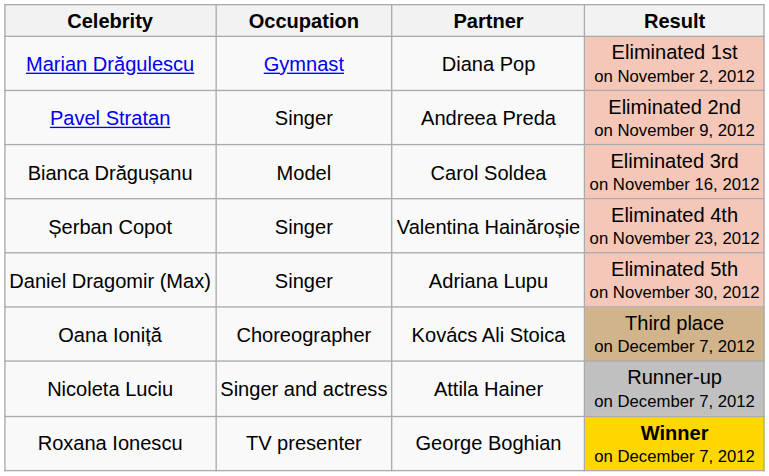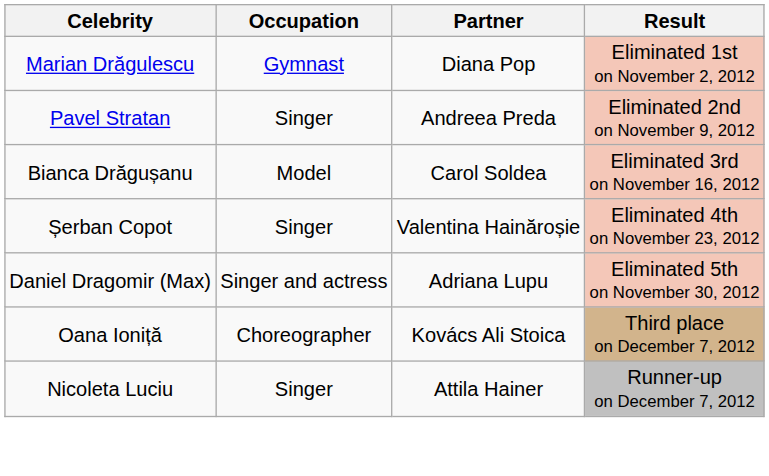Daniel Dragomir (Max) | Occupation: Singer -> Singer and actress
Nicoleta Luciu | Occupation: Singer and actress -> Singer
- row: Roxana Ionescu | TV presenter | George Boghian | Winner on December 7, 2012
